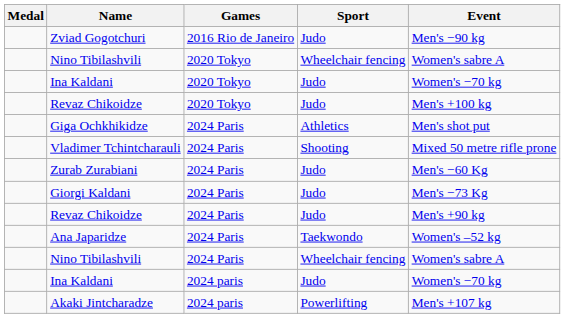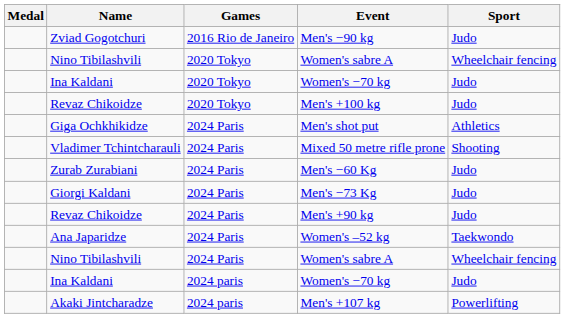columns swapped: Sport <-> Event
